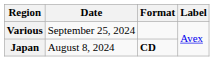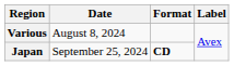Various | Date: September 25, 2024 -> August 8, 2024
Japan | Date: August 8, 2024 -> September 25, 2024
